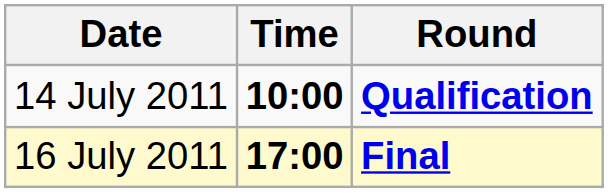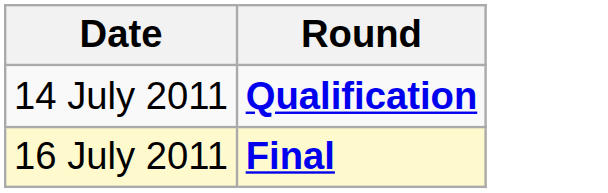- column: Time | 10:00 | 17:00
